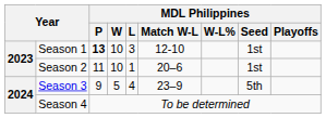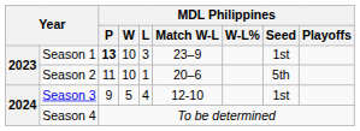Season 1 | MDL Philippines / Match W-L: 12-10 -> 23–9
Season 2 | MDL Philippines / Seed: 1st -> 5th
Season 3 | MDL Philippines / Match W-L: 23–9 -> 12-10
Season 3 | MDL Philippines / Seed: 5th -> 1st
